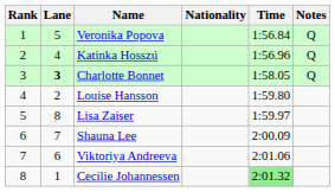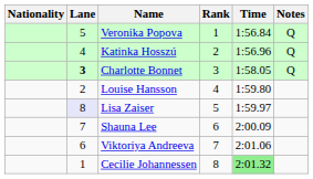columns swapped: Rank <-> Nationality
Lisa Zaiser | Lane: no background -> lavender background
